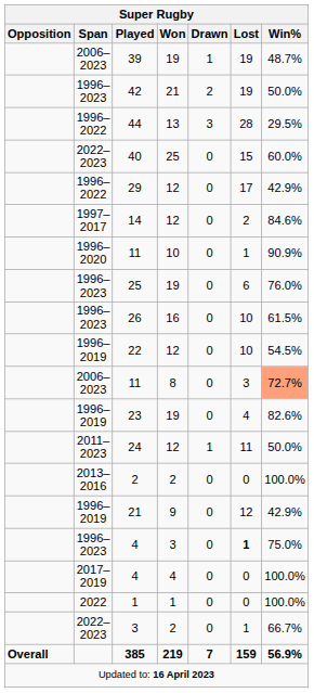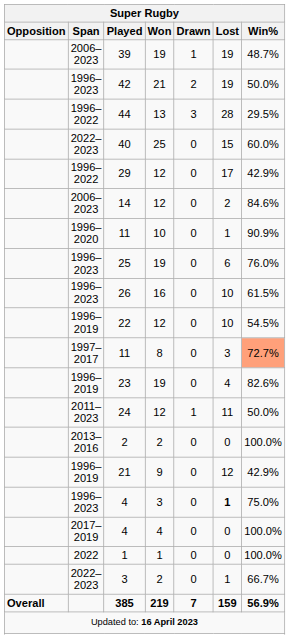14 | Super Rugby / Span: 1997–2017 -> 2006–2023
11 / 8 | Super Rugby / Span: 2006–2023 -> 1997–2017
